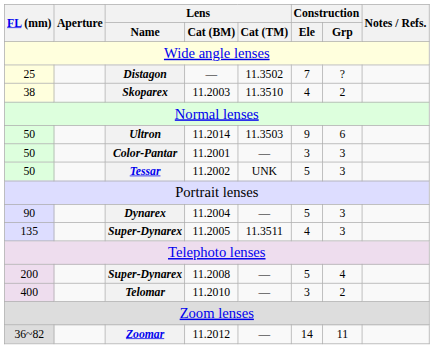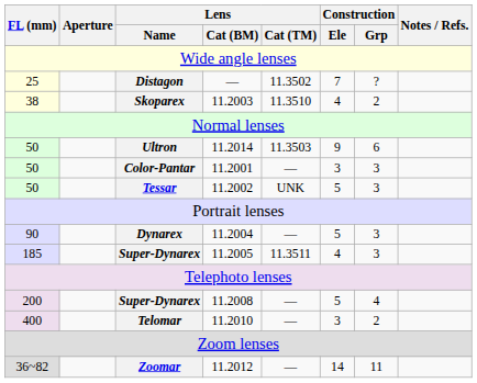Super-Dynarex / 11.2005 | FL (mm): 135 -> 185
